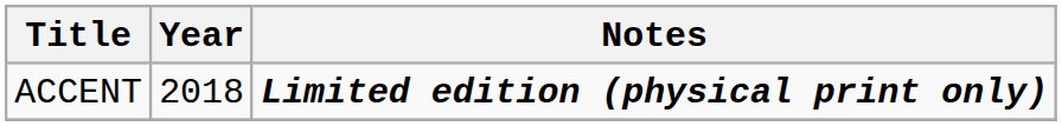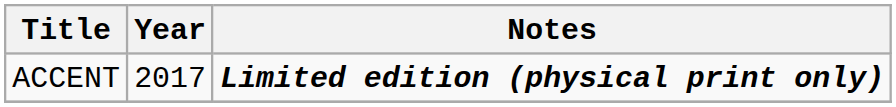ACCENT | Year: 2018 -> 2017
